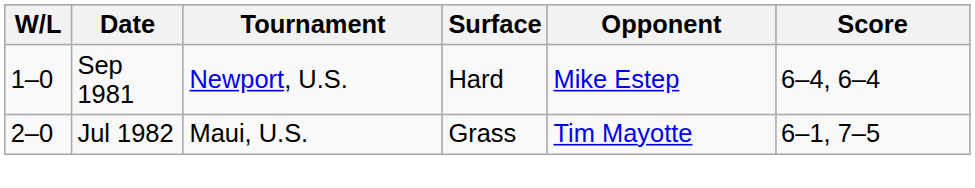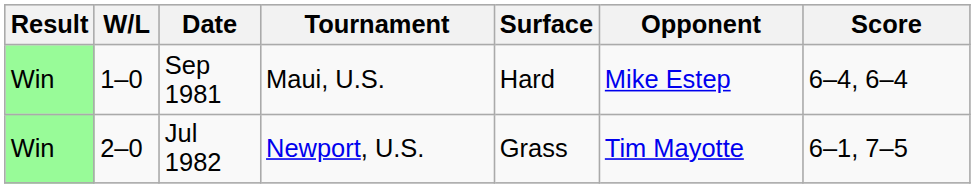+ column: Result | Win | Win
Sep 1981 | Tournament: Newport, U.S. -> Maui, U.S.
Jul 1982 | Tournament: Maui, U.S. -> Newport, U.S.
